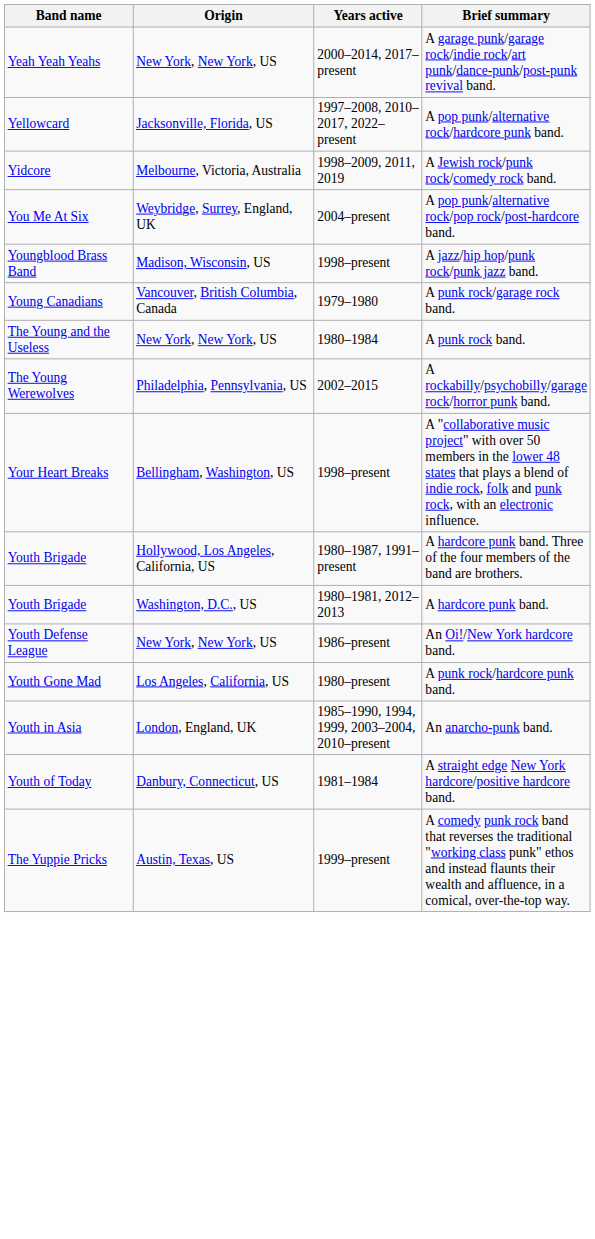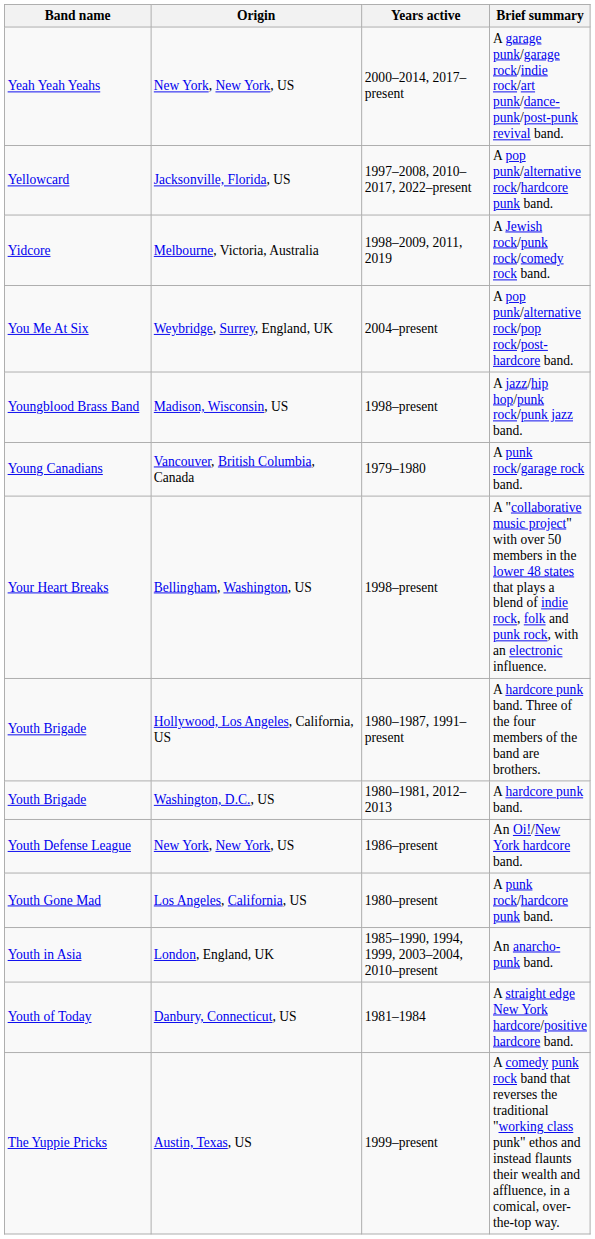- row: The Young and the Useless | New York, New York, US | 1980–1984 | A punk rock band.
- row: The Young Werewolves | Philadelphia, Pennsylvania, US | 2002–2015 | A rockabilly/psychobilly/garage rock/horror punk band.
